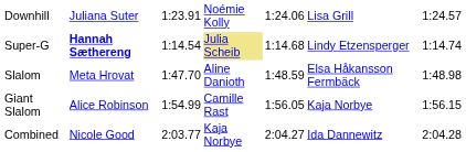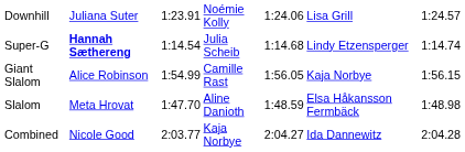Super-G | column 4: khaki background -> no background
rows swapped: Giant Slalom <-> Slalom
